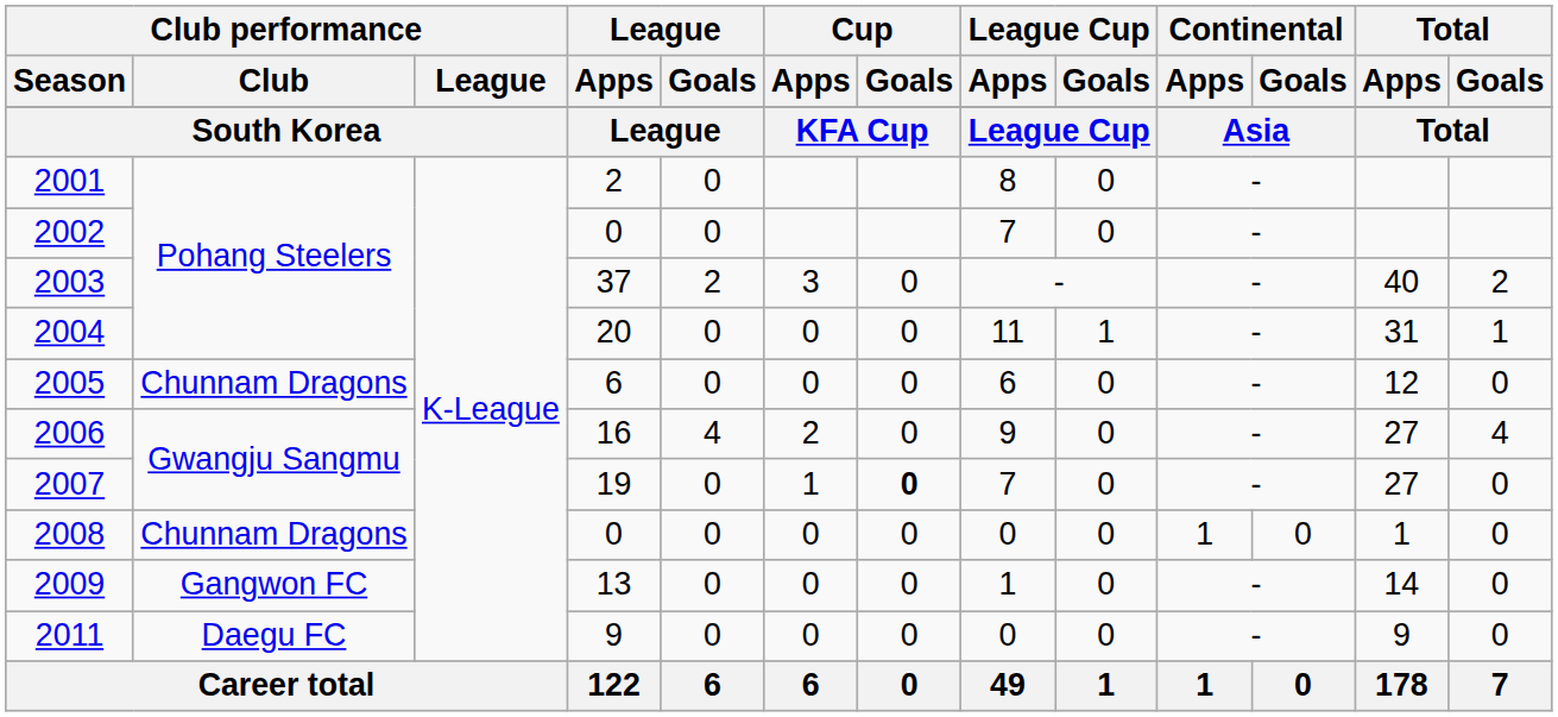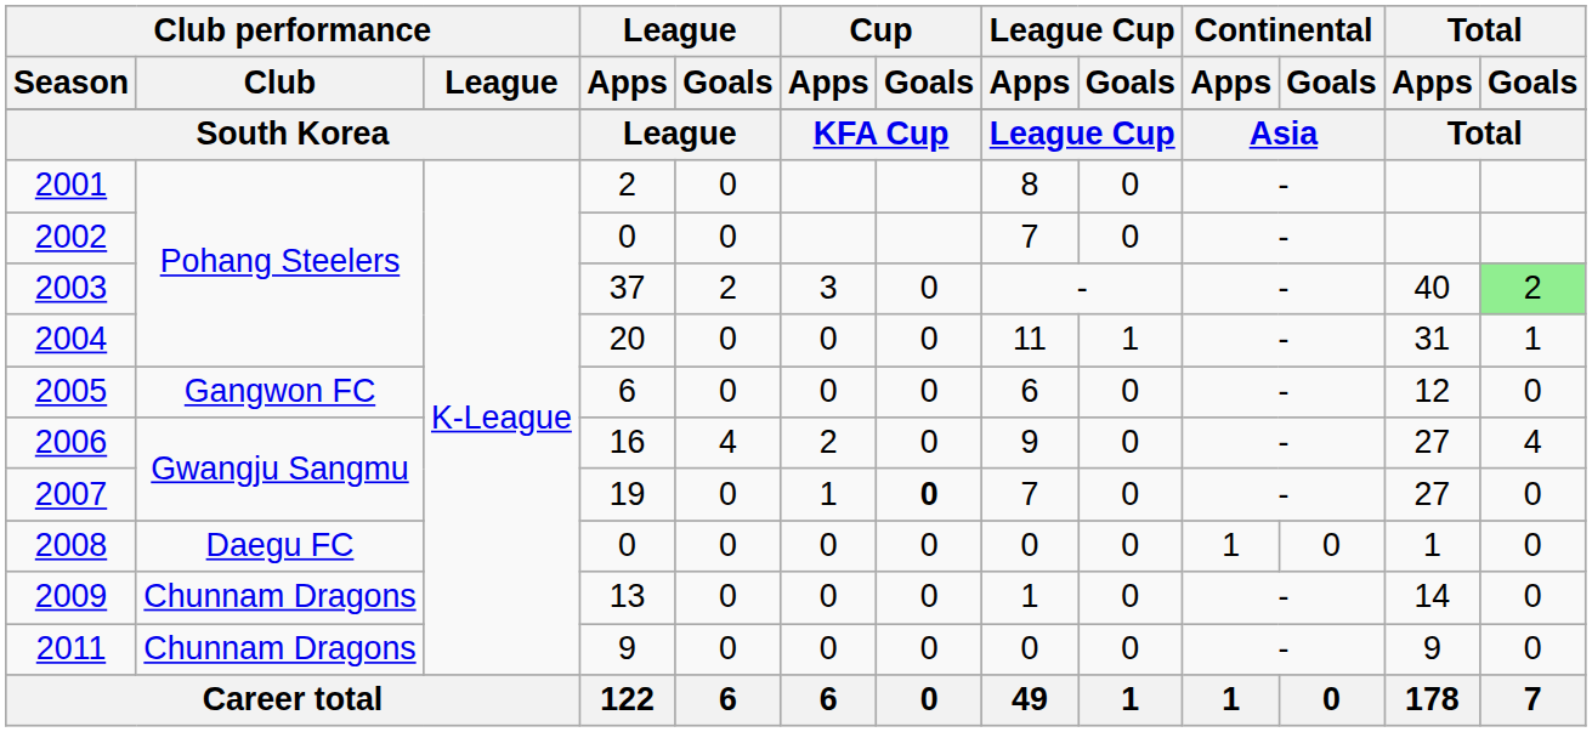2003 | Total / Goals: no background -> lightgreen background
2005 | Club performance / Club: Chunnam Dragons -> Gangwon FC
2008 | Club performance / Club: Chunnam Dragons -> Daegu FC
2009 | Club performance / Club: Gangwon FC -> Chunnam Dragons
2011 | Club performance / Club: Daegu FC -> Chunnam Dragons
